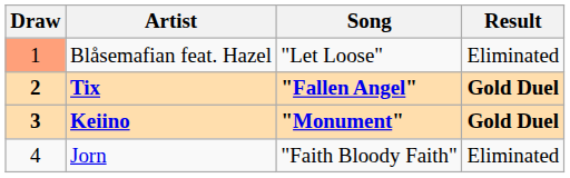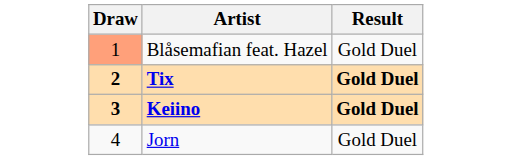- column: Song | "Let Loose" | "Fallen Angel" | "Monument" | "Faith Bloody Faith"
Blåsemafian feat. Hazel | Result: Eliminated -> Gold Duel
Jorn | Result: Eliminated -> Gold Duel
